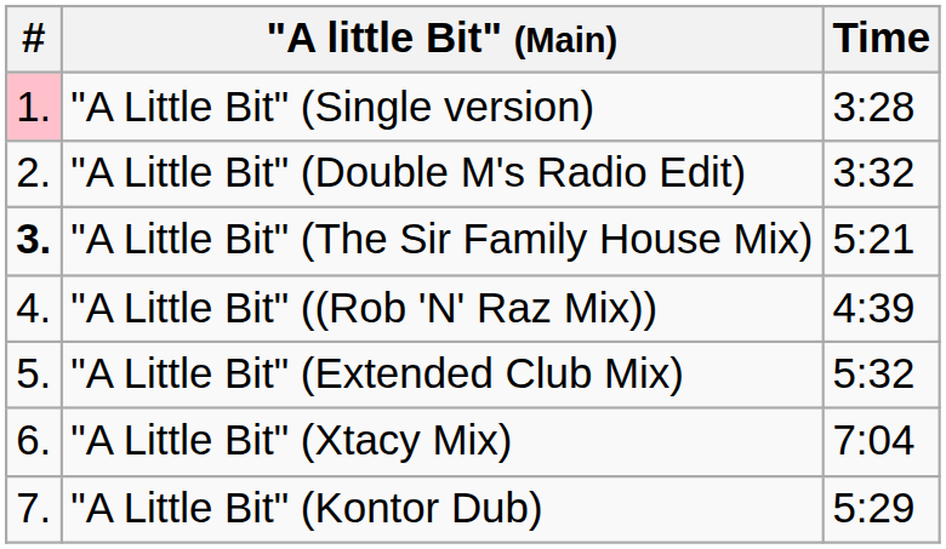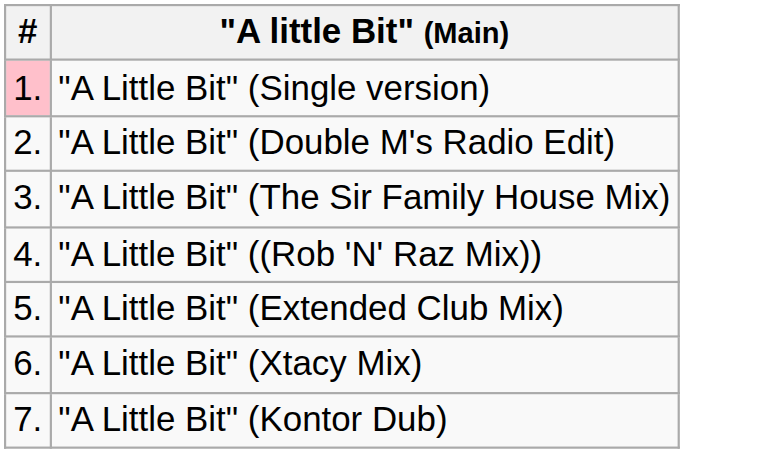- column: Time | 3:28 | 3:32 | 5:21 | 4:39 | 5:32 | 7:04 | 5:29
"A Little Bit" (The Sir Family House Mix) | #: bold -> normal
